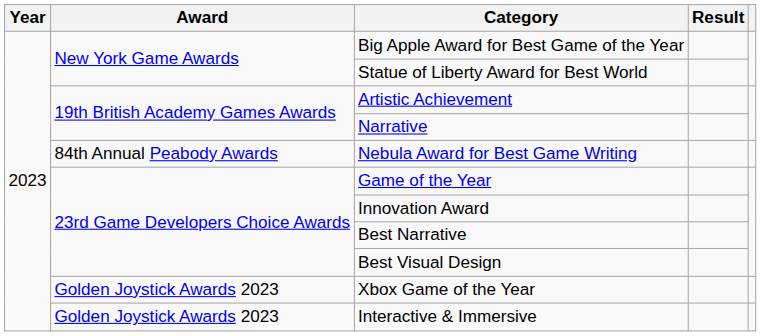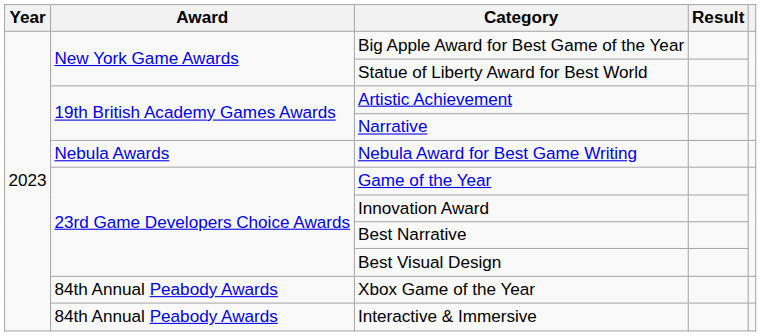Nebula Award for Best Game Writing | Award: 84th Annual Peabody Awards -> Nebula Awards
Xbox Game of the Year | Award: Golden Joystick Awards 2023 -> 84th Annual Peabody Awards
Interactive & Immersive | Award: Golden Joystick Awards 2023 -> 84th Annual Peabody Awards
